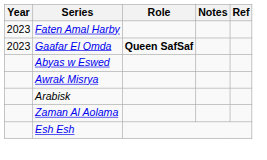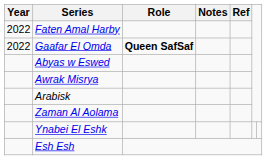Faten Amal Harby | Year: 2023 -> 2022
Gaafar El Omda | Year: 2023 -> 2022
+ row: Ynabei El Eshk
